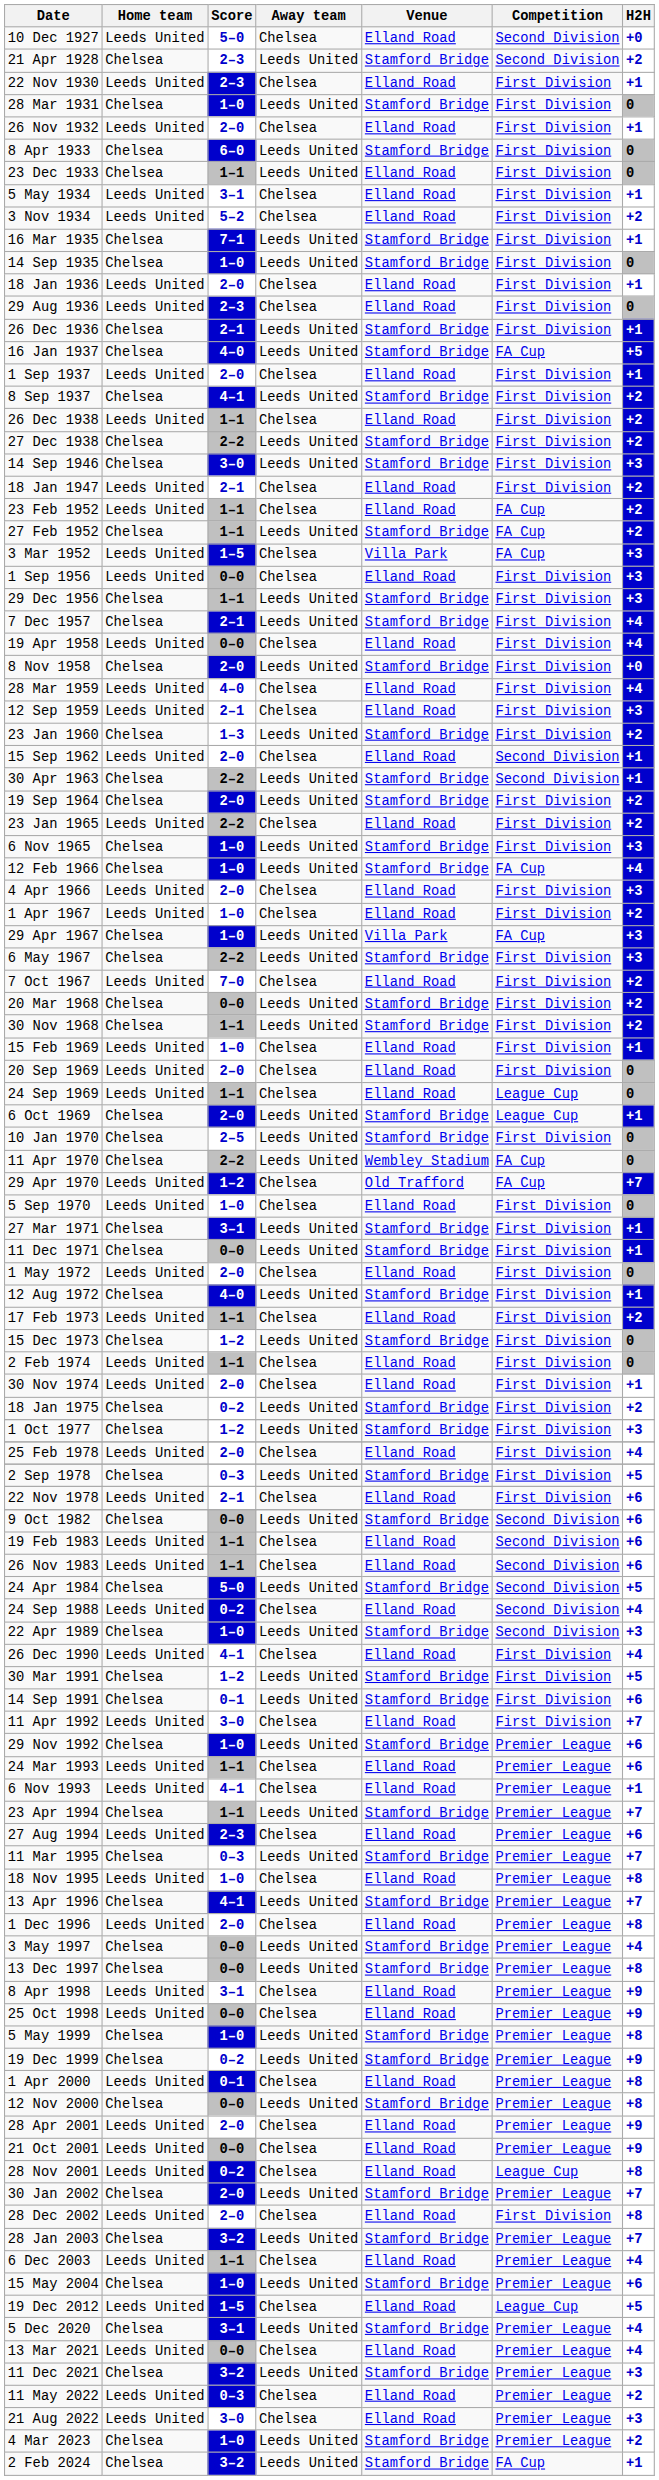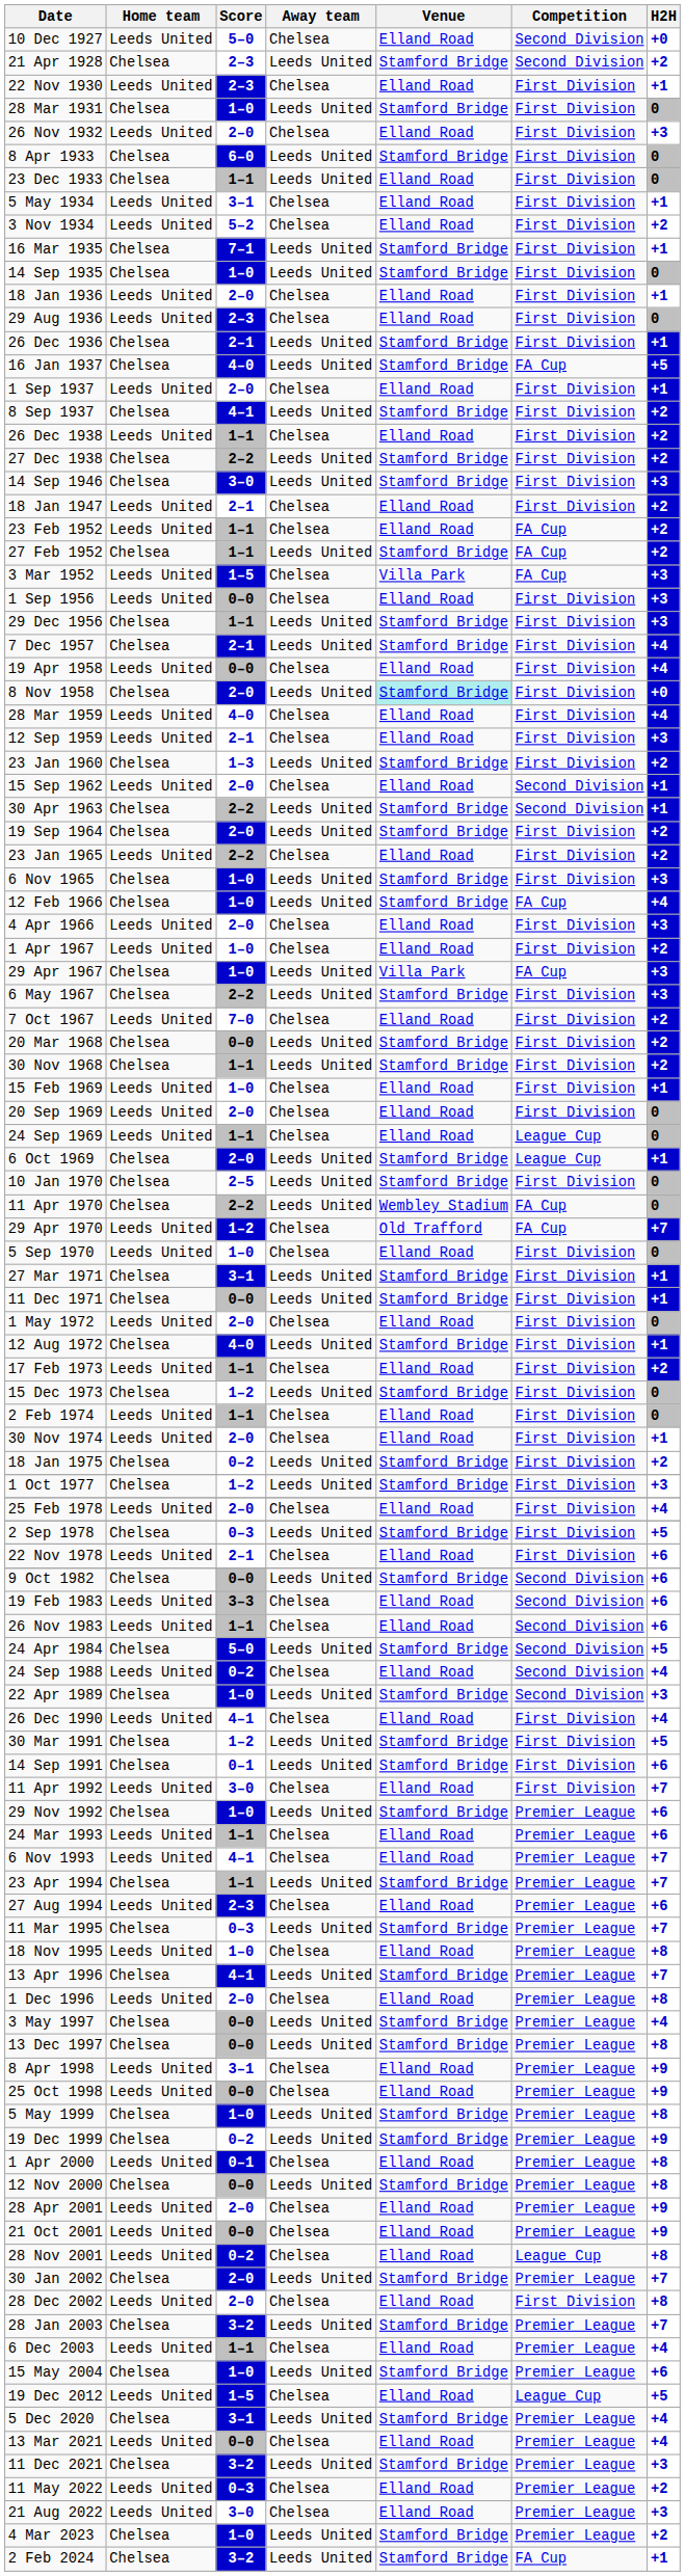26 Nov 1932 | H2H: +1 -> +3
8 Nov 1958 | Venue: no background -> paleturquoise background
19 Feb 1983 | Score: 1–1 -> 3–3
6 Nov 1993 | H2H: +1 -> +7
